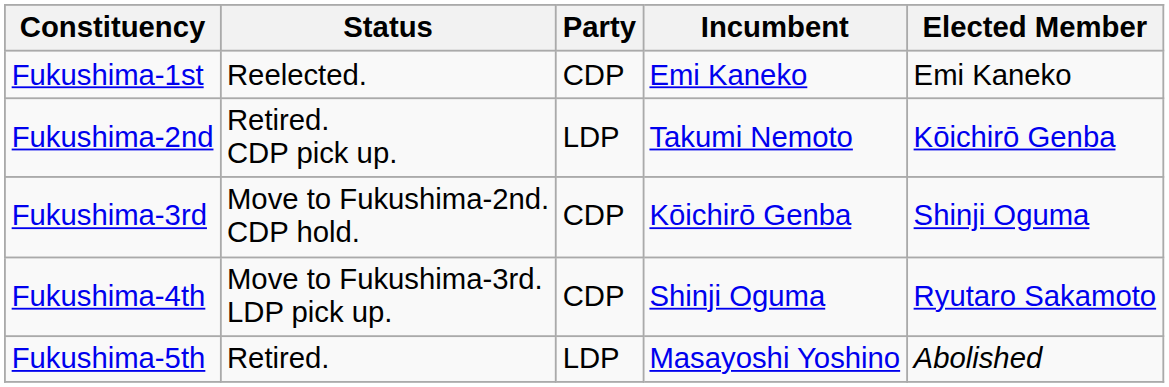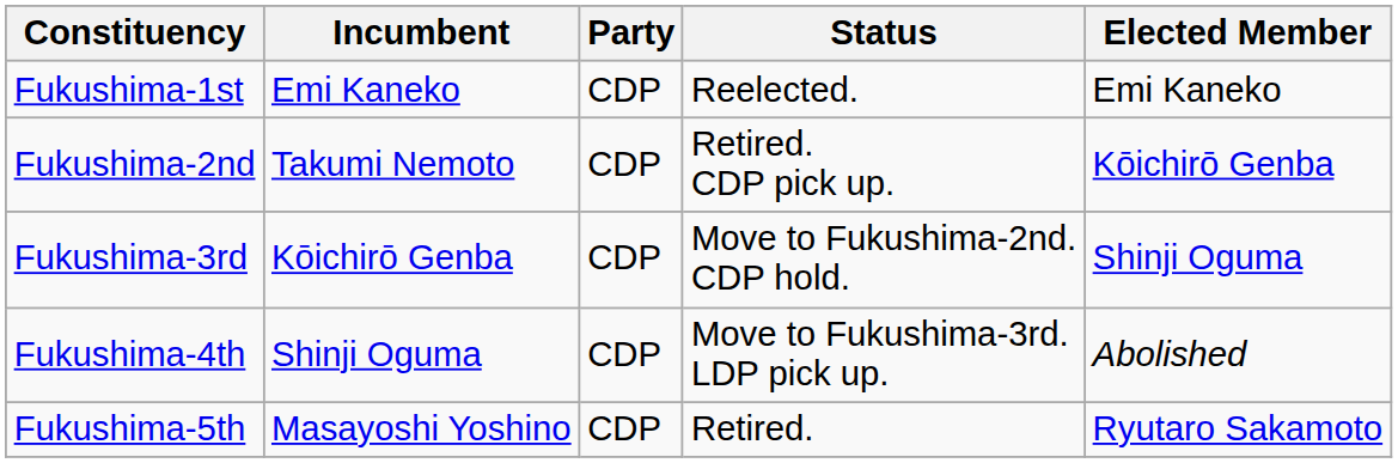columns swapped: Incumbent <-> Status
Fukushima-2nd | Party: LDP -> CDP
Fukushima-4th | Elected Member: Ryutaro Sakamoto -> Abolished
Fukushima-5th | Party: LDP -> CDP
Fukushima-5th | Elected Member: Abolished -> Ryutaro Sakamoto
